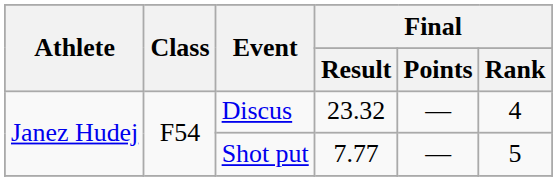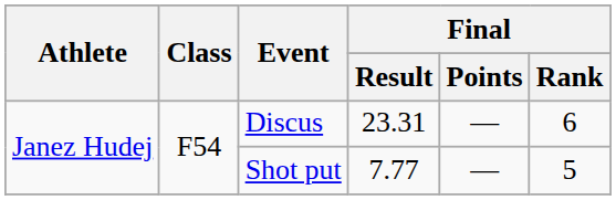Discus | Final / Result: 23.32 -> 23.31
Discus | Final / Rank: 4 -> 6
